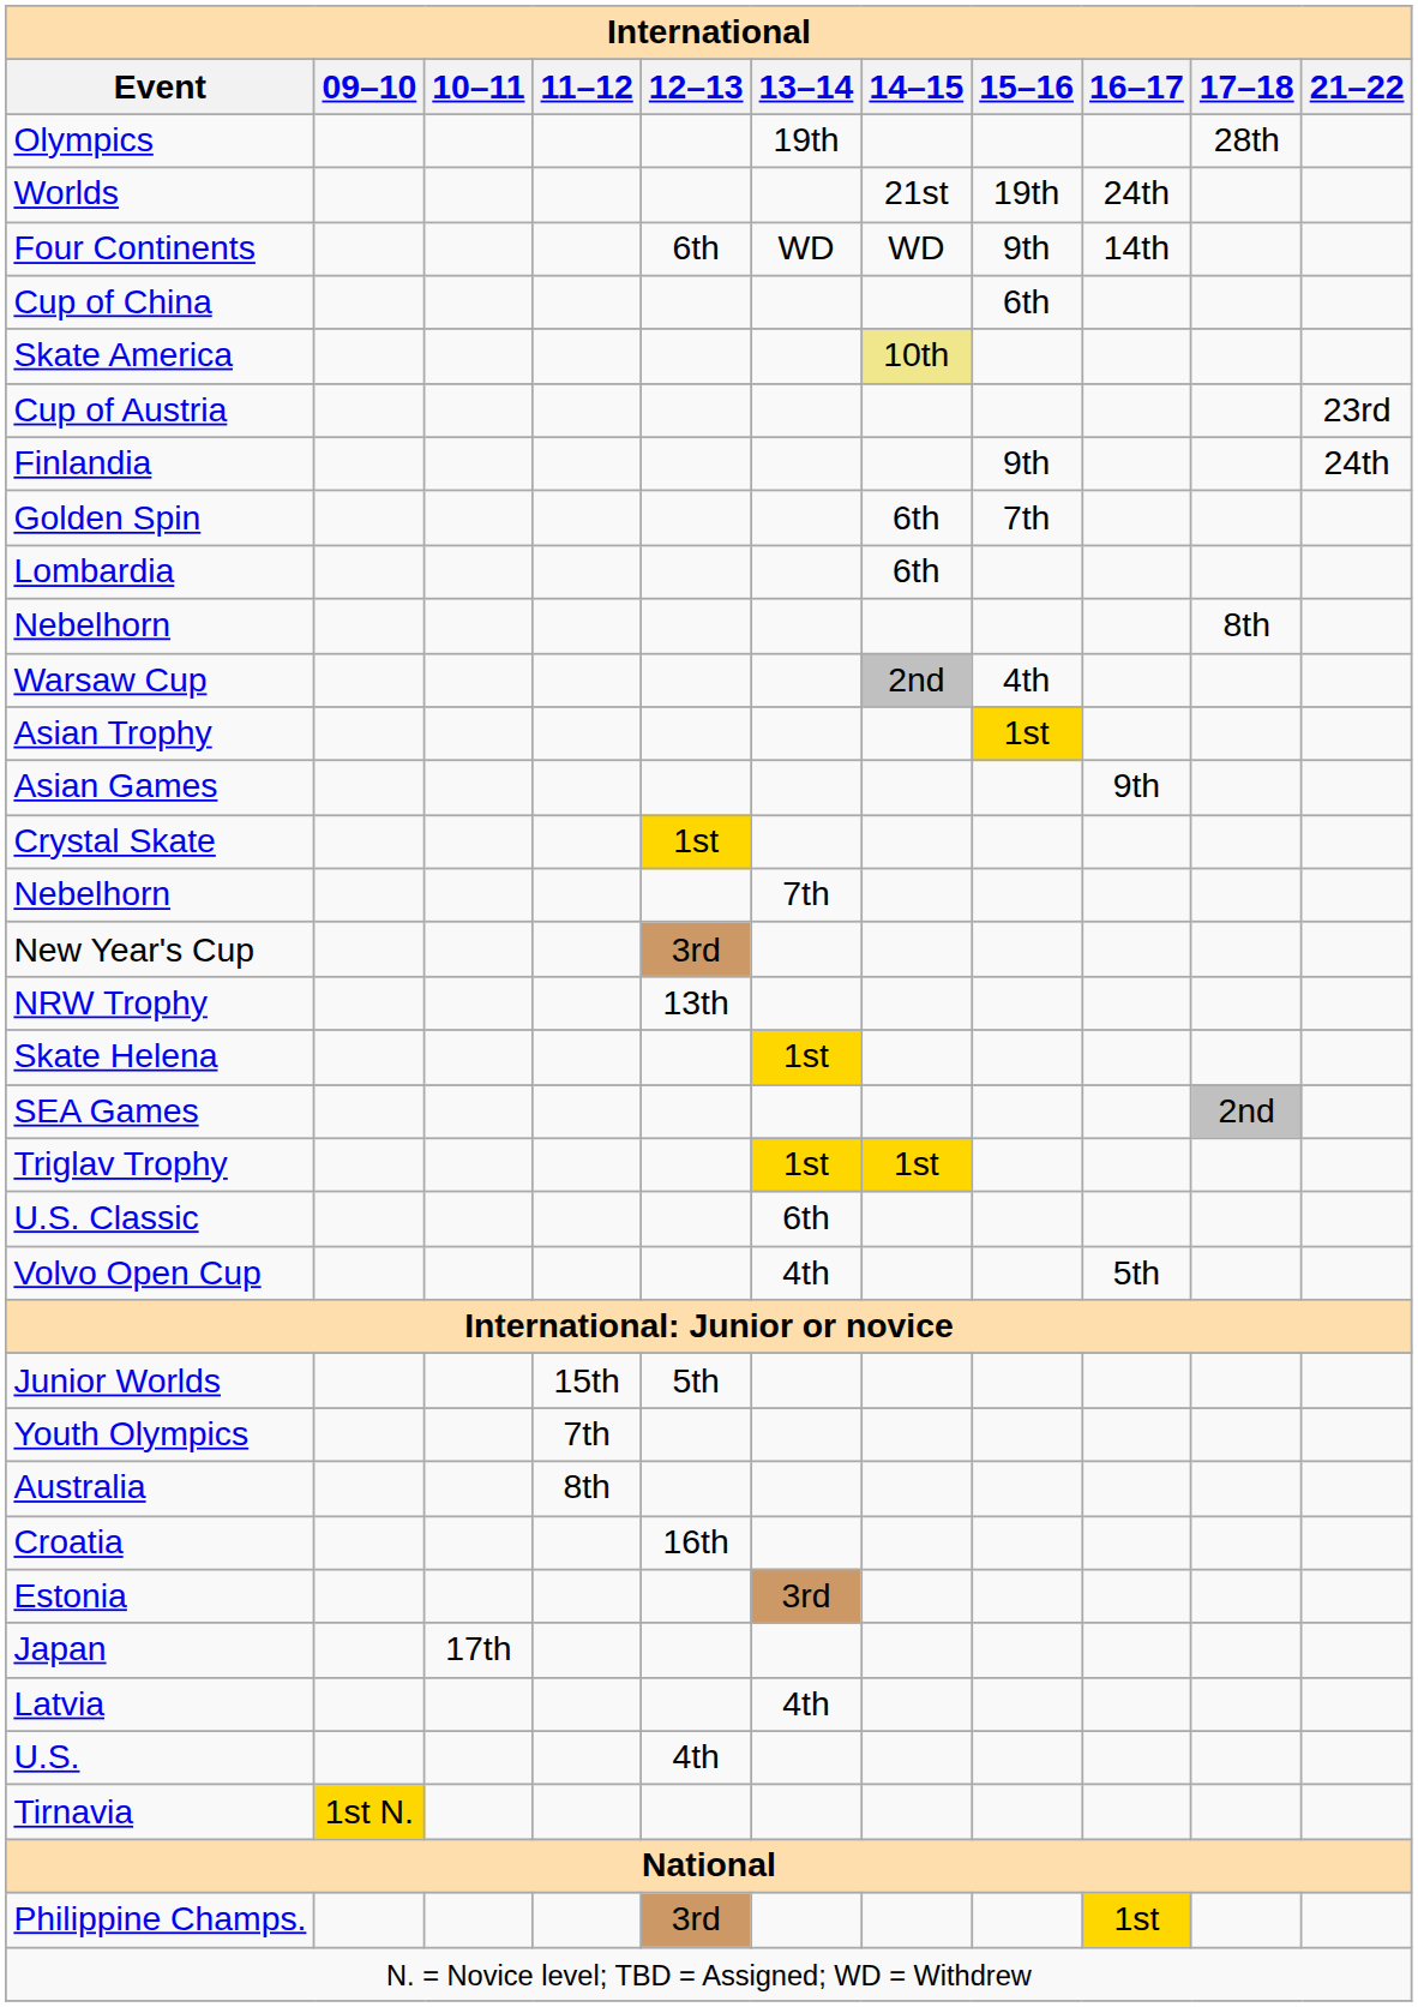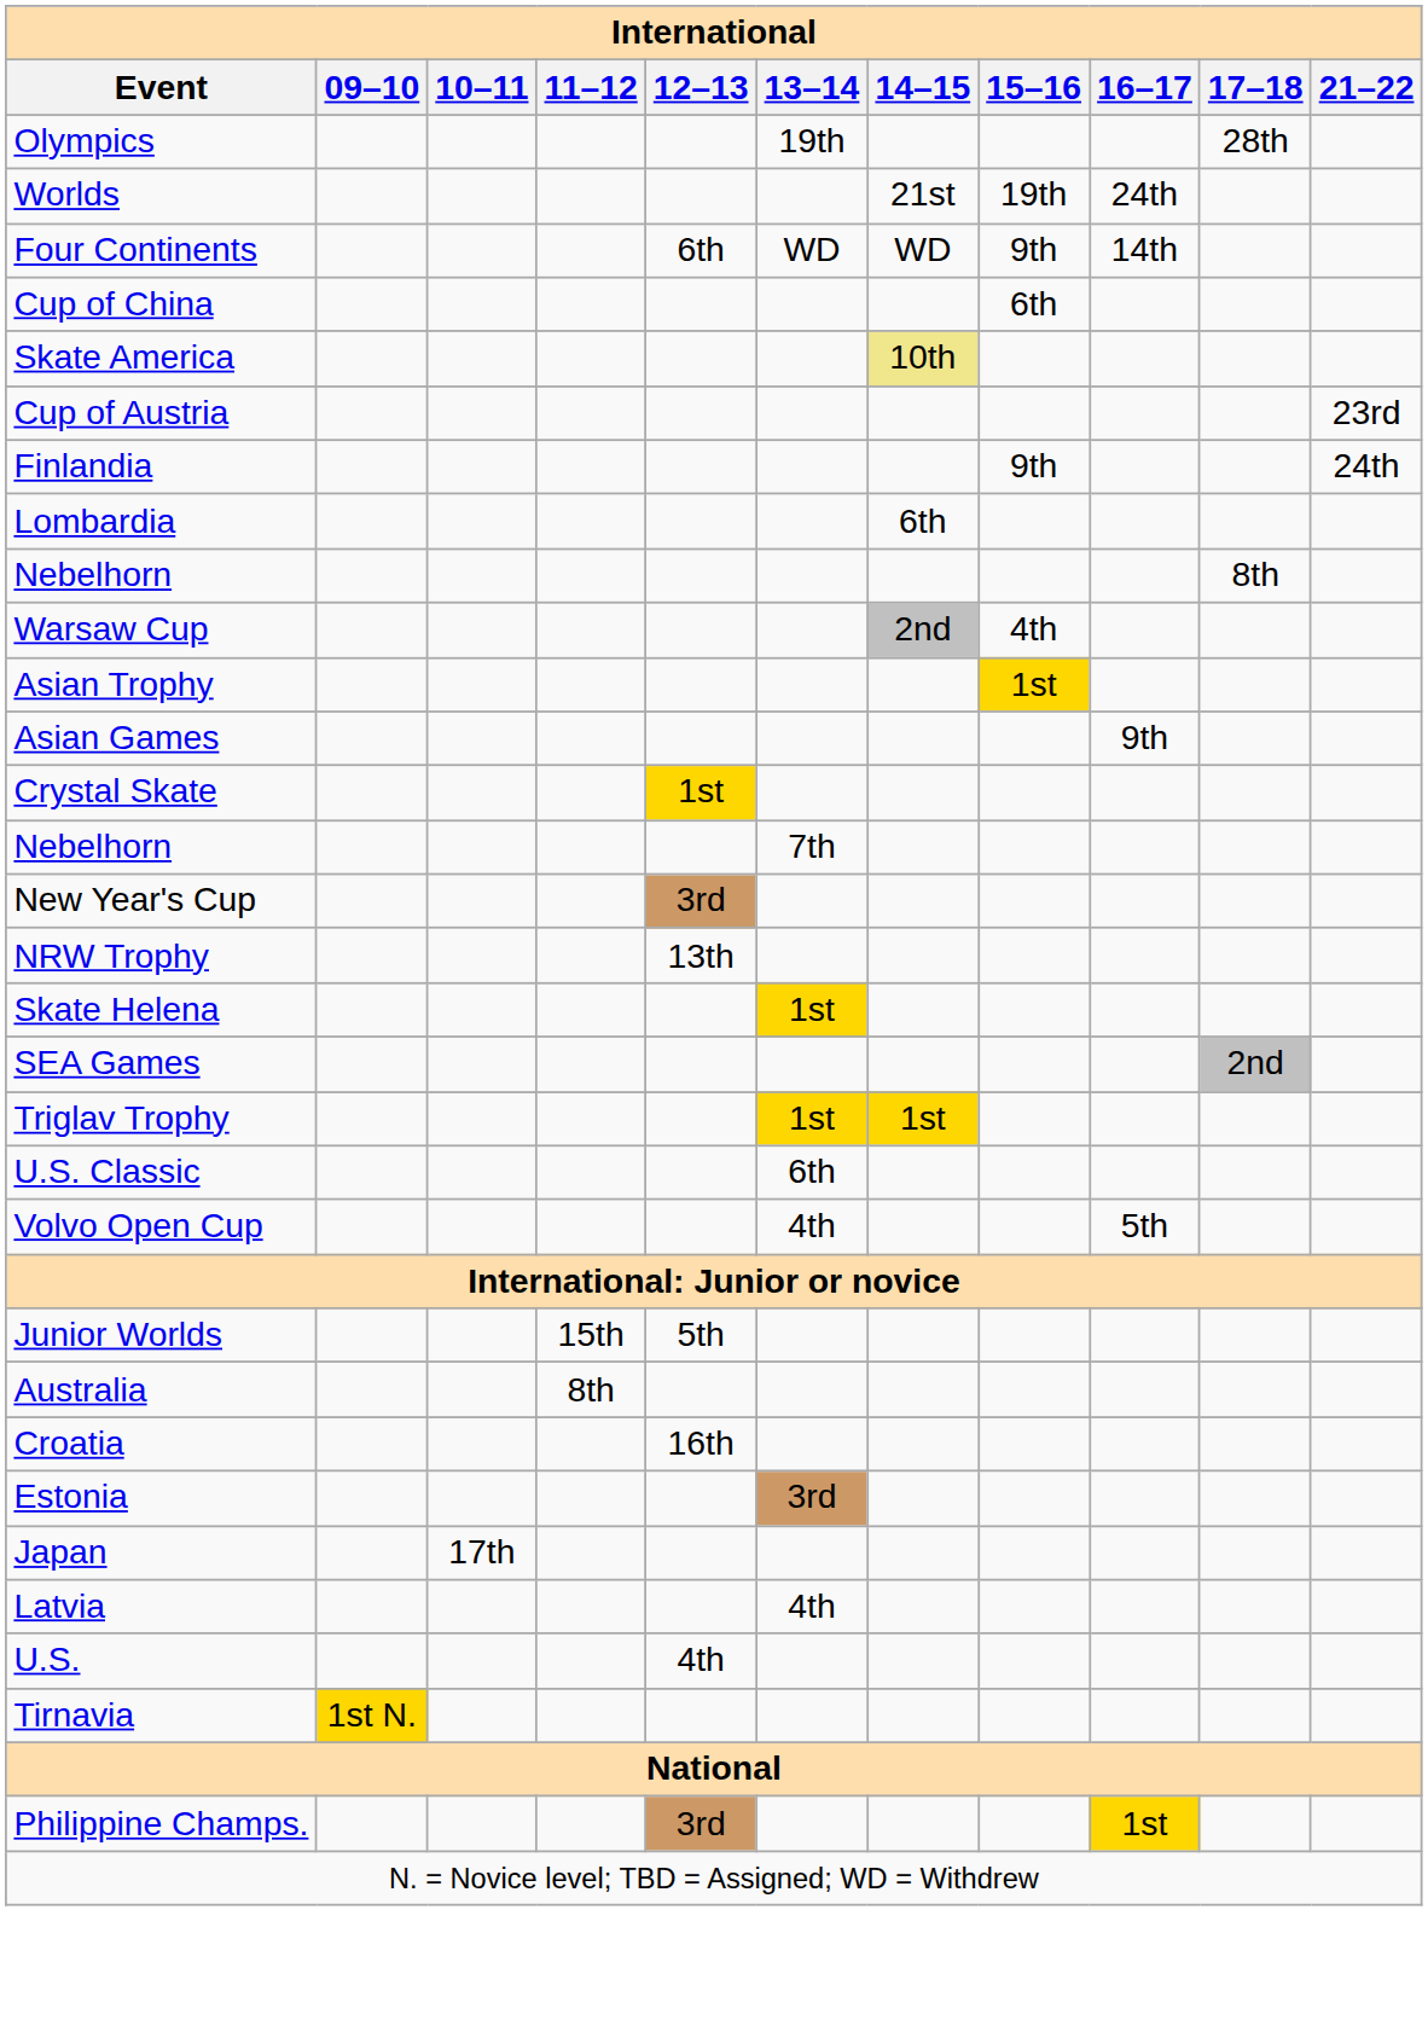- row: Golden Spin | 6th | 7th
- row: Youth Olympics | 7th
